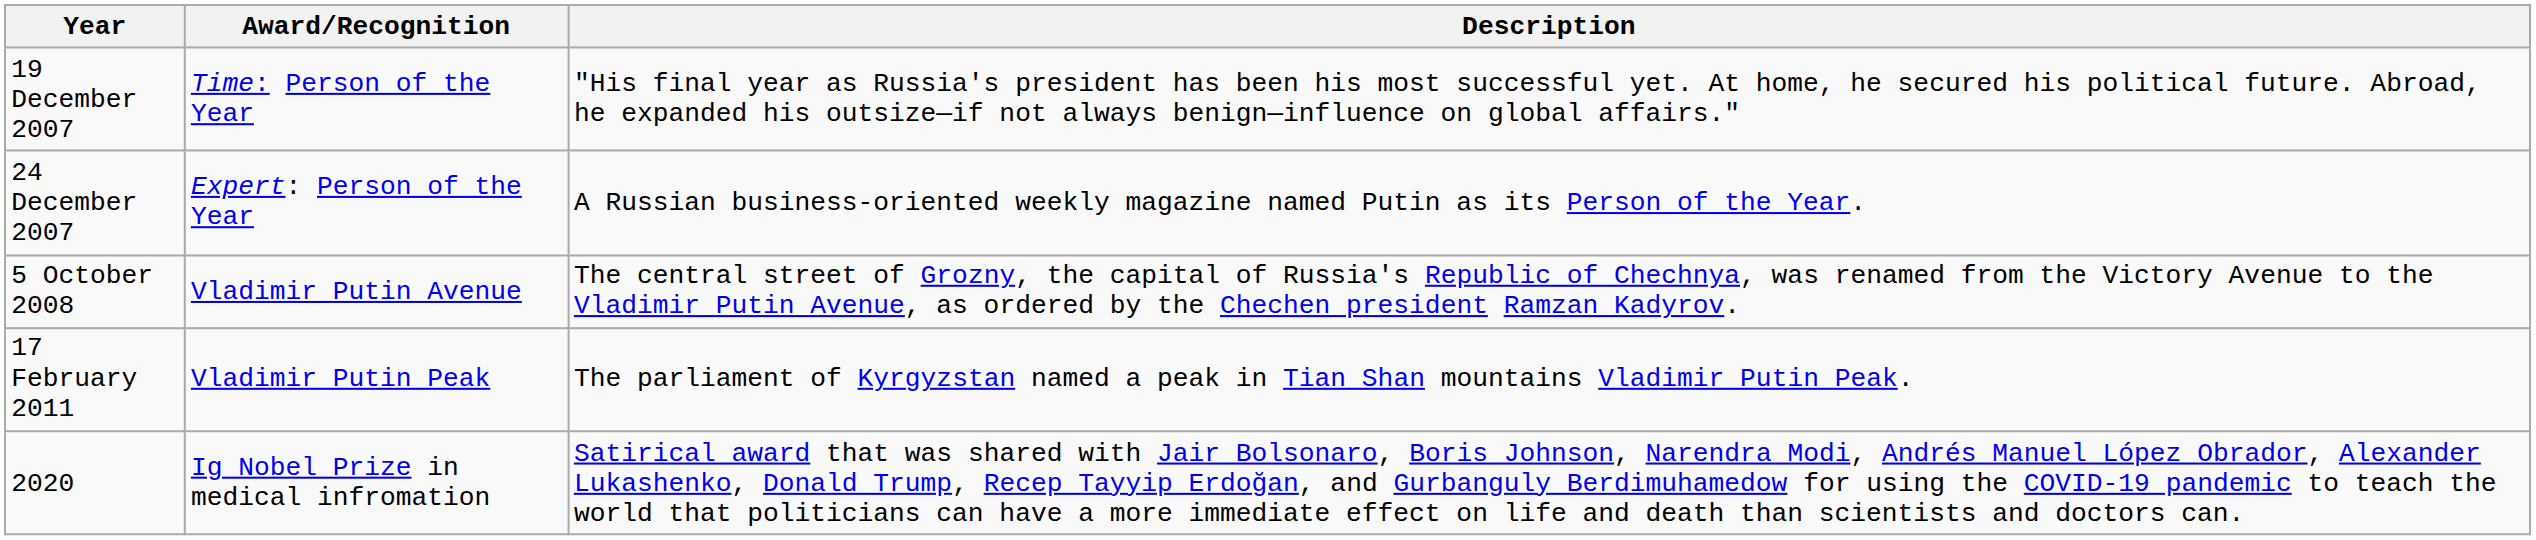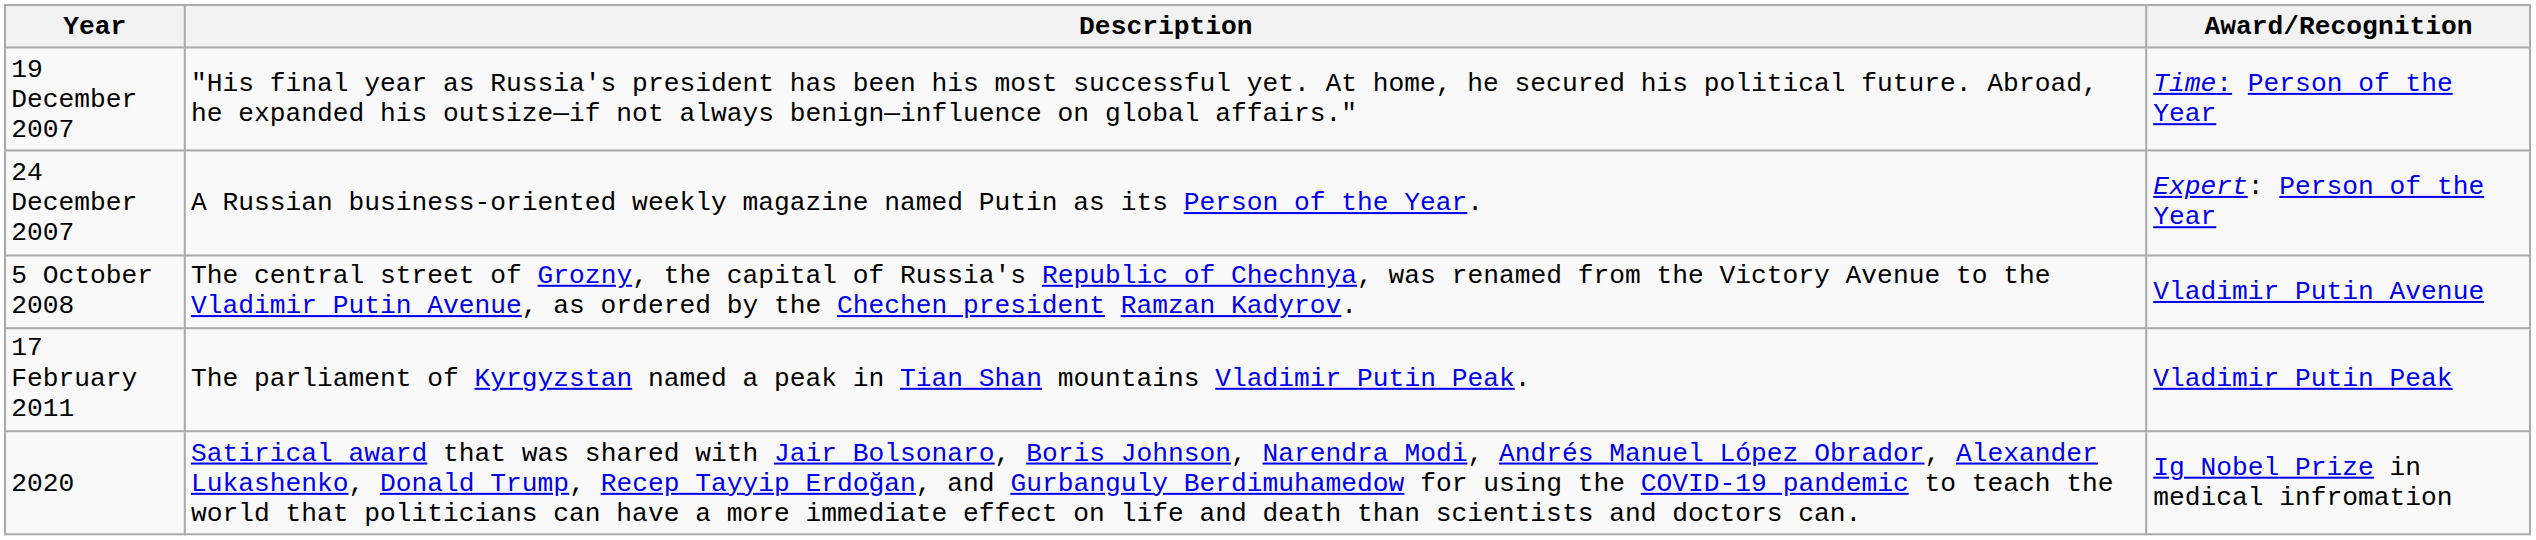columns swapped: Award/Recognition <-> Description
